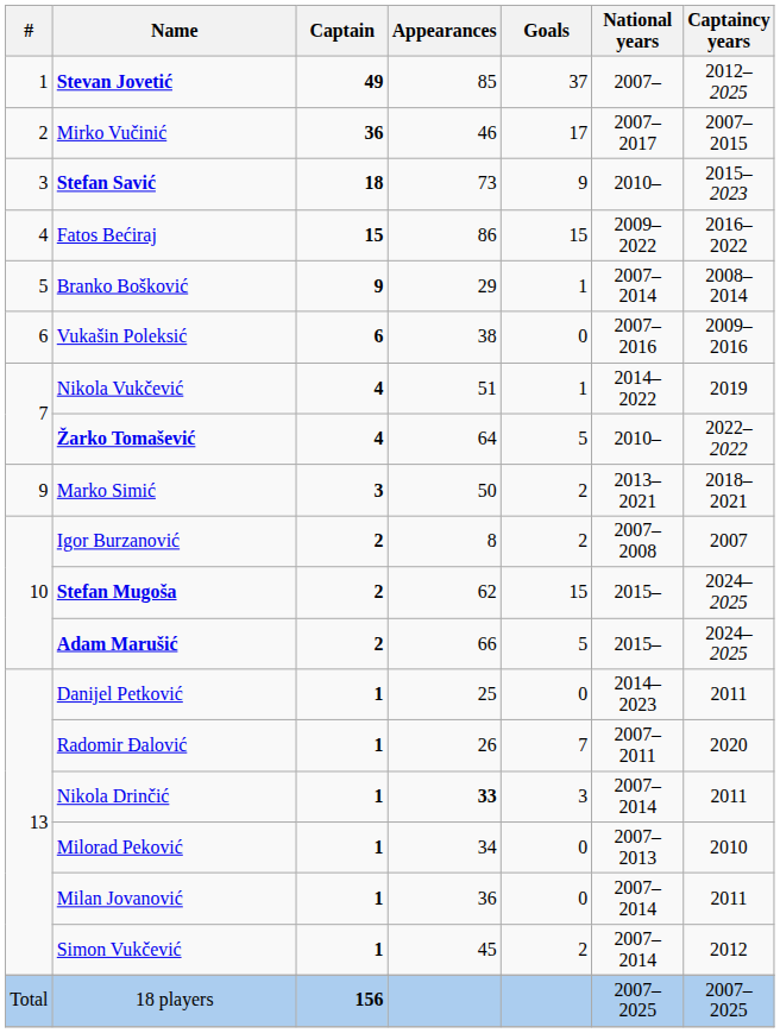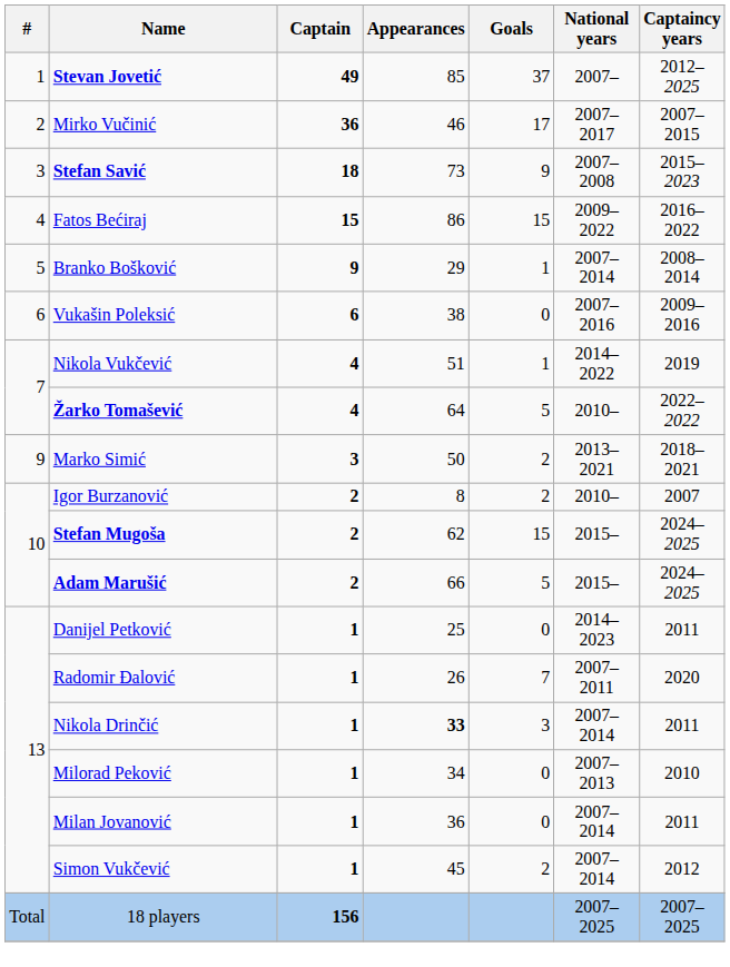Stefan Savić | National years: 2010– -> 2007–2008
Igor Burzanović | National years: 2007–2008 -> 2010–
